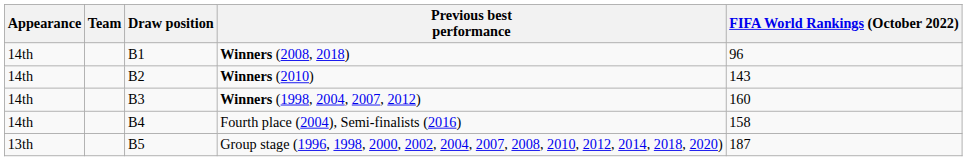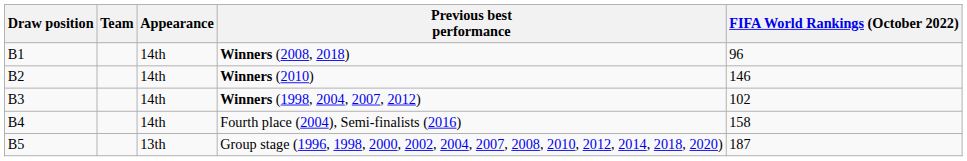columns swapped: Draw position <-> Appearance
Winners (2010) | FIFA World Rankings (October 2022): 143 -> 146
Winners (1998, 2004, 2007, 2012) | FIFA World Rankings (October 2022): 160 -> 102
